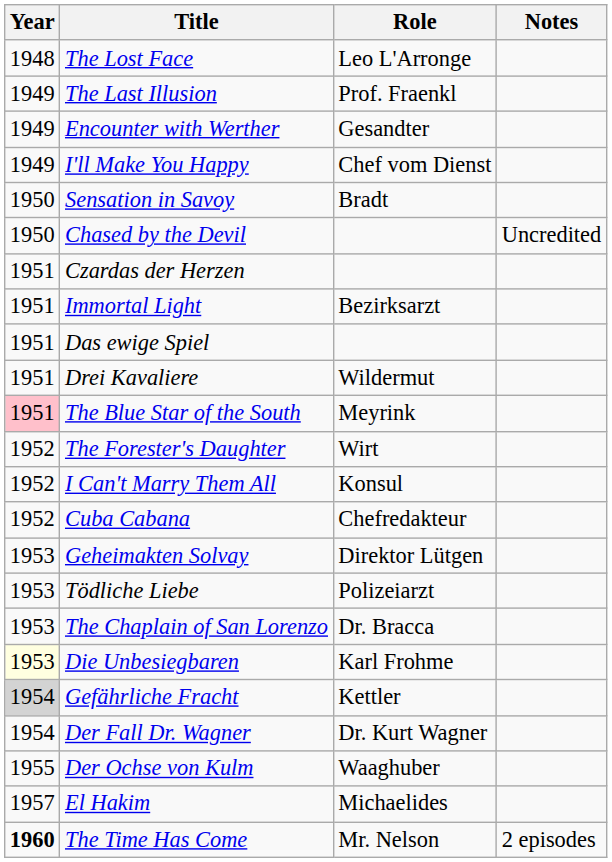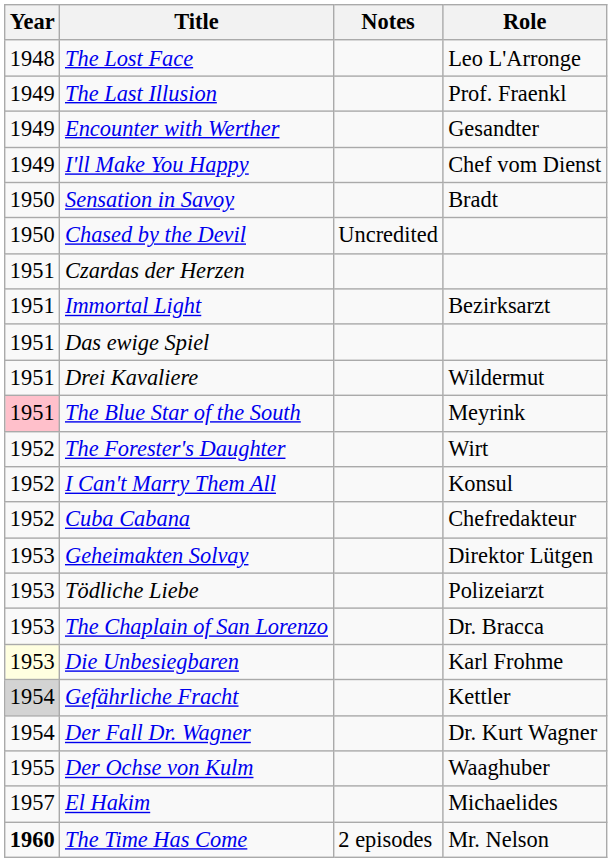columns swapped: Role <-> Notes
